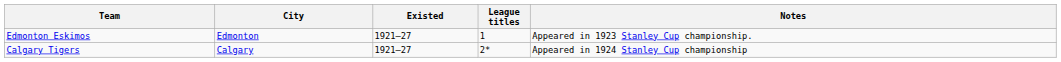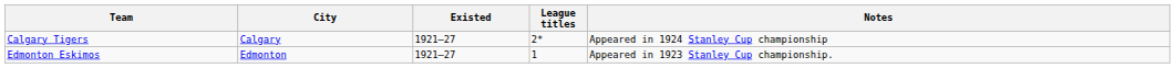rows swapped: Calgary Tigers <-> Edmonton Eskimos
